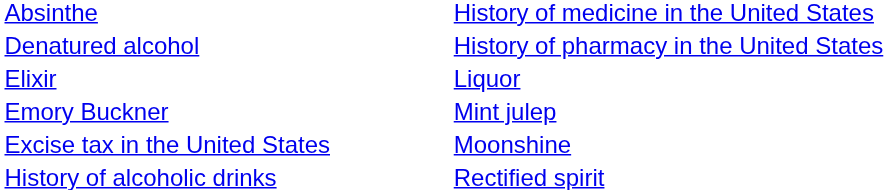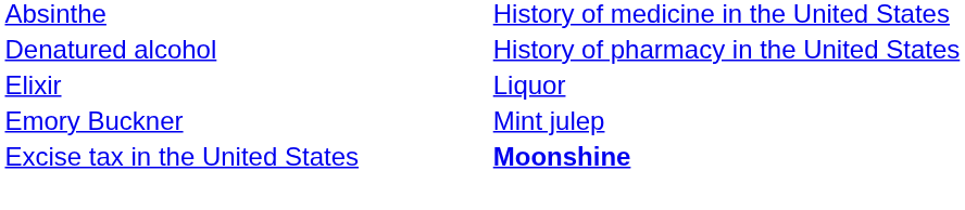Excise tax in the United States | column 2: normal -> bold
- row: History of alcoholic drinks | Rectified spirit
